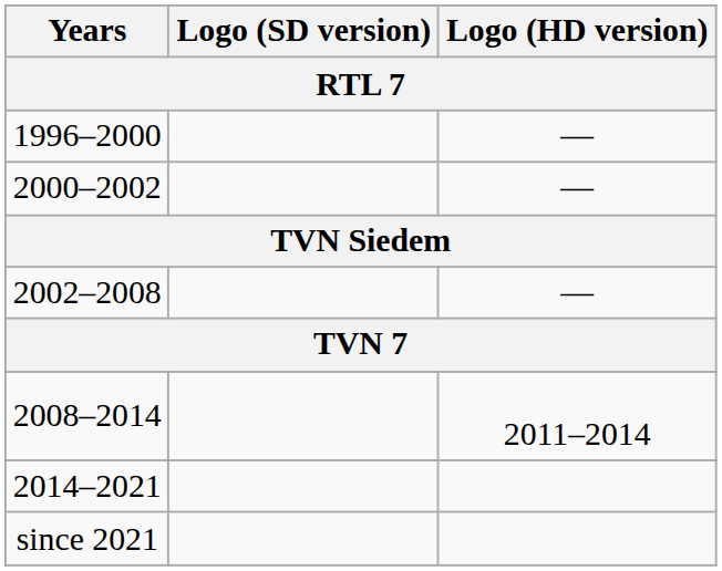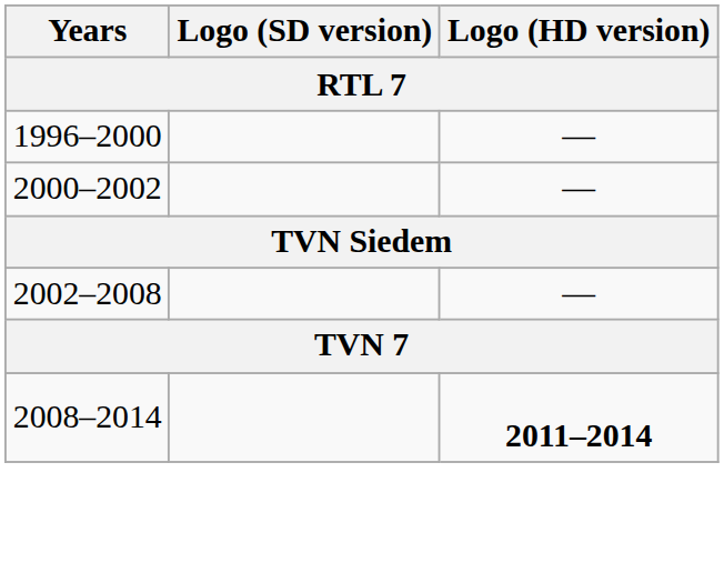2008–2014 | Logo (HD version): normal -> bold
- row: 2014–2021
- row: since 2021
